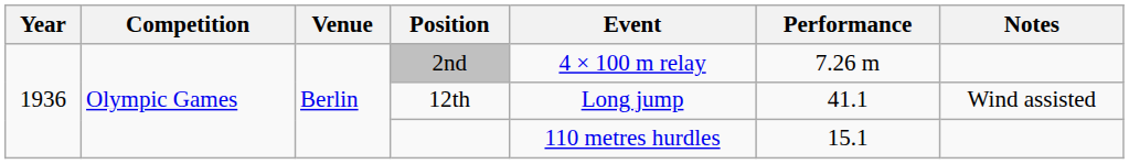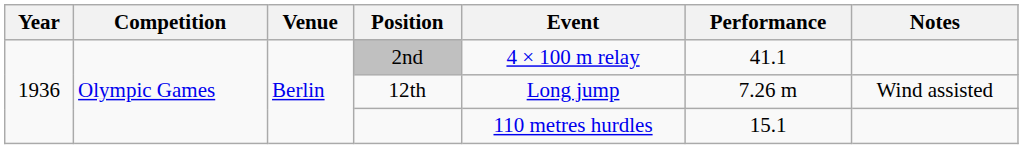2nd | Performance: 7.26 m -> 41.1
12th | Performance: 41.1 -> 7.26 m
